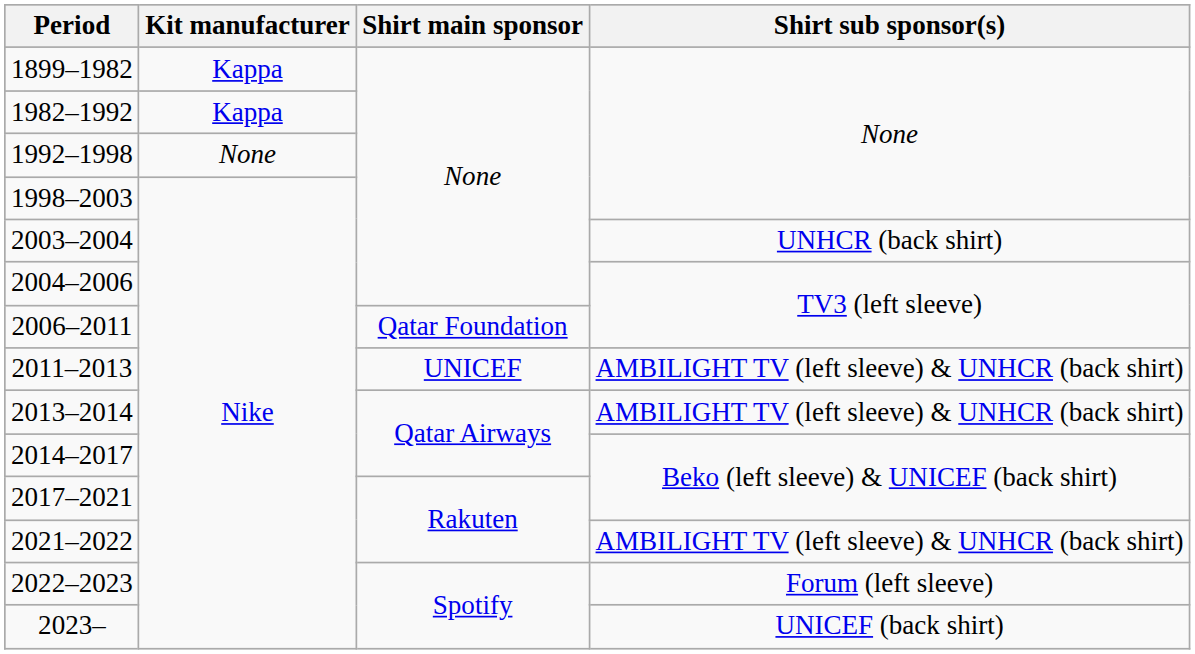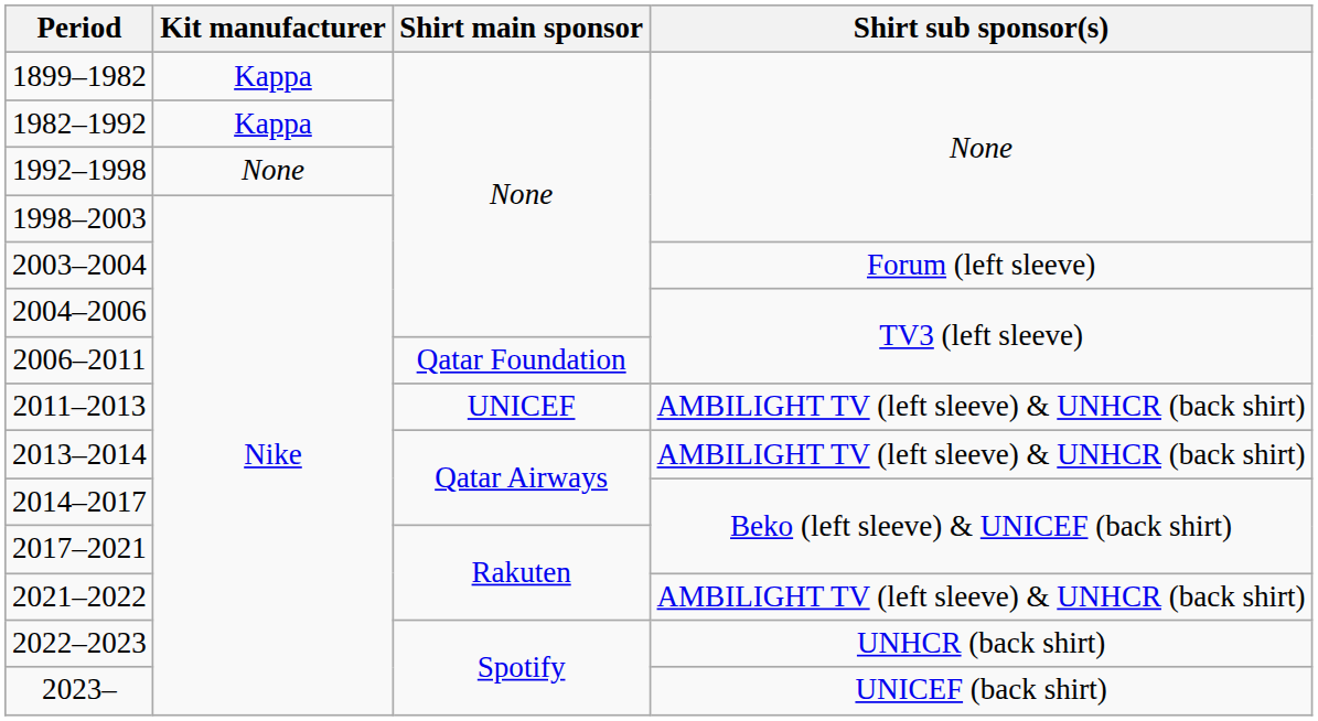2003–2004 | Shirt sub sponsor(s): UNHCR (back shirt) -> Forum (left sleeve)
2022–2023 | Shirt sub sponsor(s): Forum (left sleeve) -> UNHCR (back shirt)
